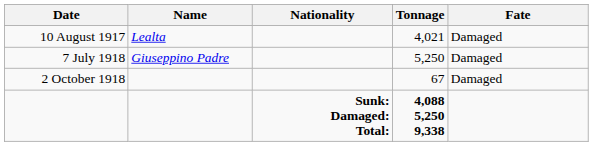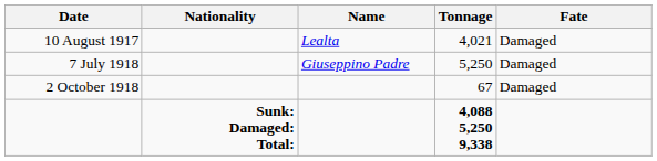columns swapped: Name <-> Nationality
